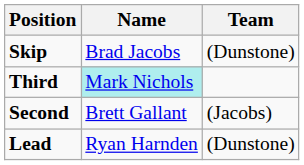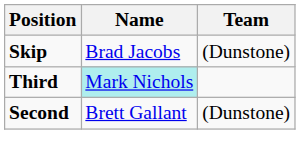Second | Team: (Jacobs) -> (Dunstone)
- row: Lead | Ryan Harnden | (Dunstone)
